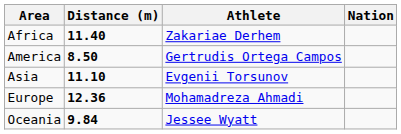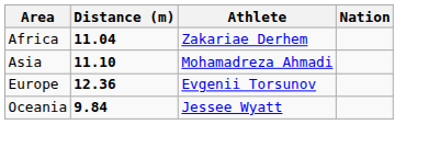Africa | Distance (m): 11.40 -> 11.04
- row: America | 8.50 | Gertrudis Ortega Campos
Asia | Athlete: Evgenii Torsunov -> Mohamadreza Ahmadi
Europe | Athlete: Mohamadreza Ahmadi -> Evgenii Torsunov
